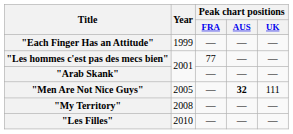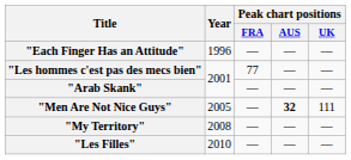"Each Finger Has an Attitude" | Year: 1999 -> 1996
